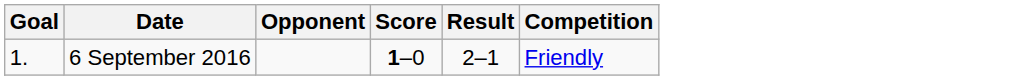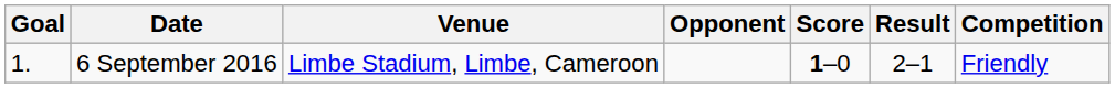+ column: Venue | Limbe Stadium, Limbe, Cameroon
